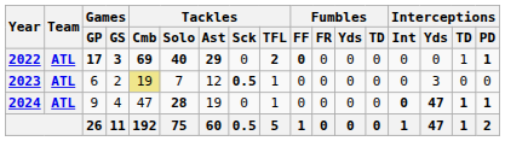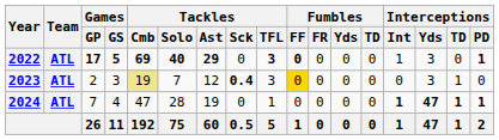2022 | Games / GS: 3 -> 5
2022 | Tackles / TFL: 2 -> 3
2022 | Interceptions / Int: 0 -> 1
2022 | Interceptions / Yds: 0 -> 3
2022 | Interceptions / TD: 1 -> 0
2023 | Games / GP: 6 -> 2
2023 | Games / GS: 2 -> 3
2023 | Tackles / Sck: 0.5 -> 0.4
2023 | Tackles / TFL: 1 -> 3
2023 | Fumbles / FF: no background -> gold background
2023 | Interceptions / TD: 0 -> 1
2024 | Games / GP: 9 -> 7
2024 | Tackles / Solo: bold -> normal
2024 | Interceptions / Int: 0 -> 1
